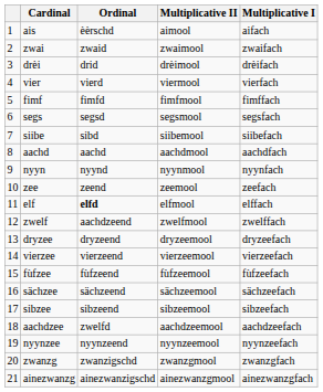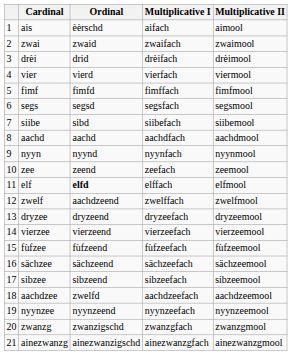columns swapped: Multiplicative I <-> Multiplicative II
